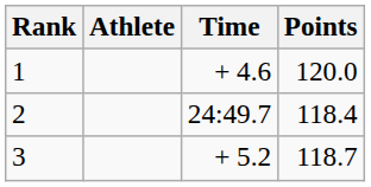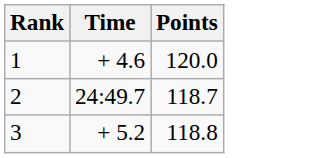- column: Athlete
2 | Points: 118.4 -> 118.7
3 | Points: 118.7 -> 118.8
